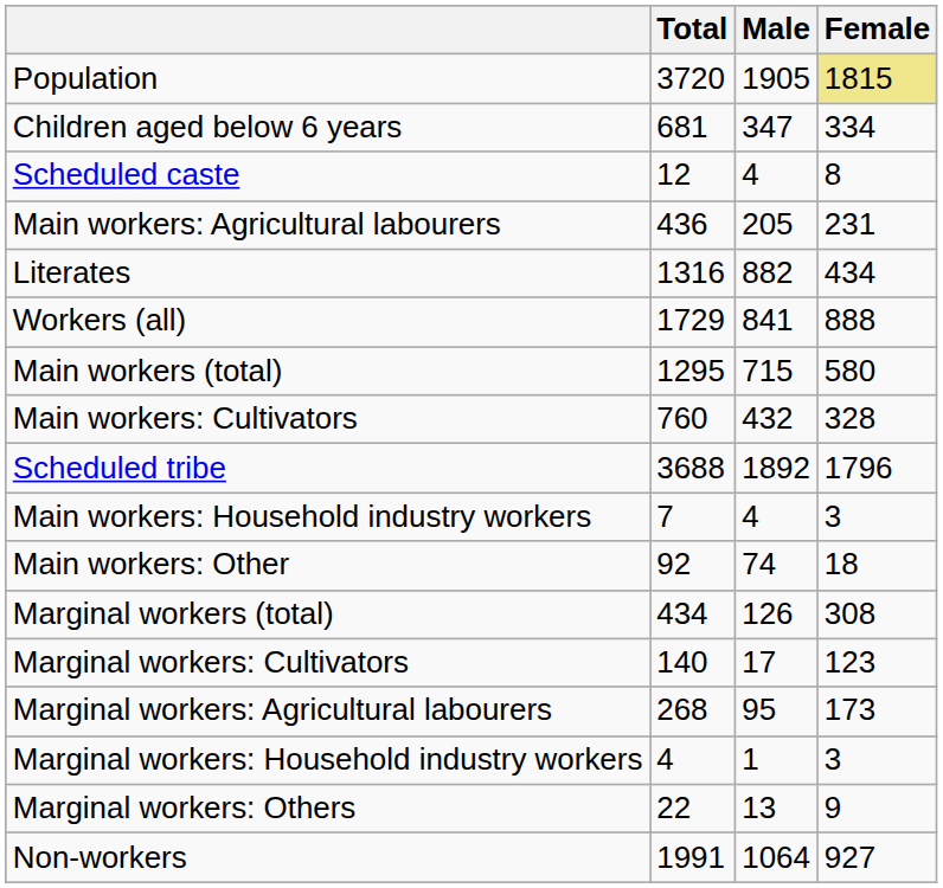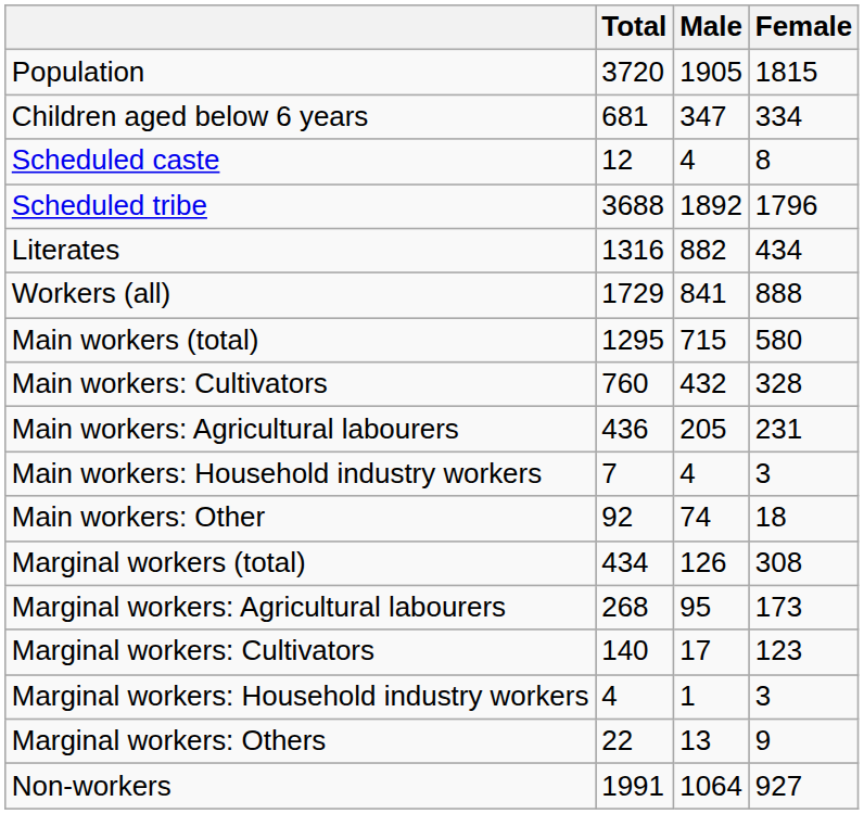Population | Female: khaki background -> no background
rows swapped: Scheduled tribe <-> Main workers: Agricultural labourers
rows swapped: Marginal workers: Cultivators <-> Marginal workers: Agricultural labourers
